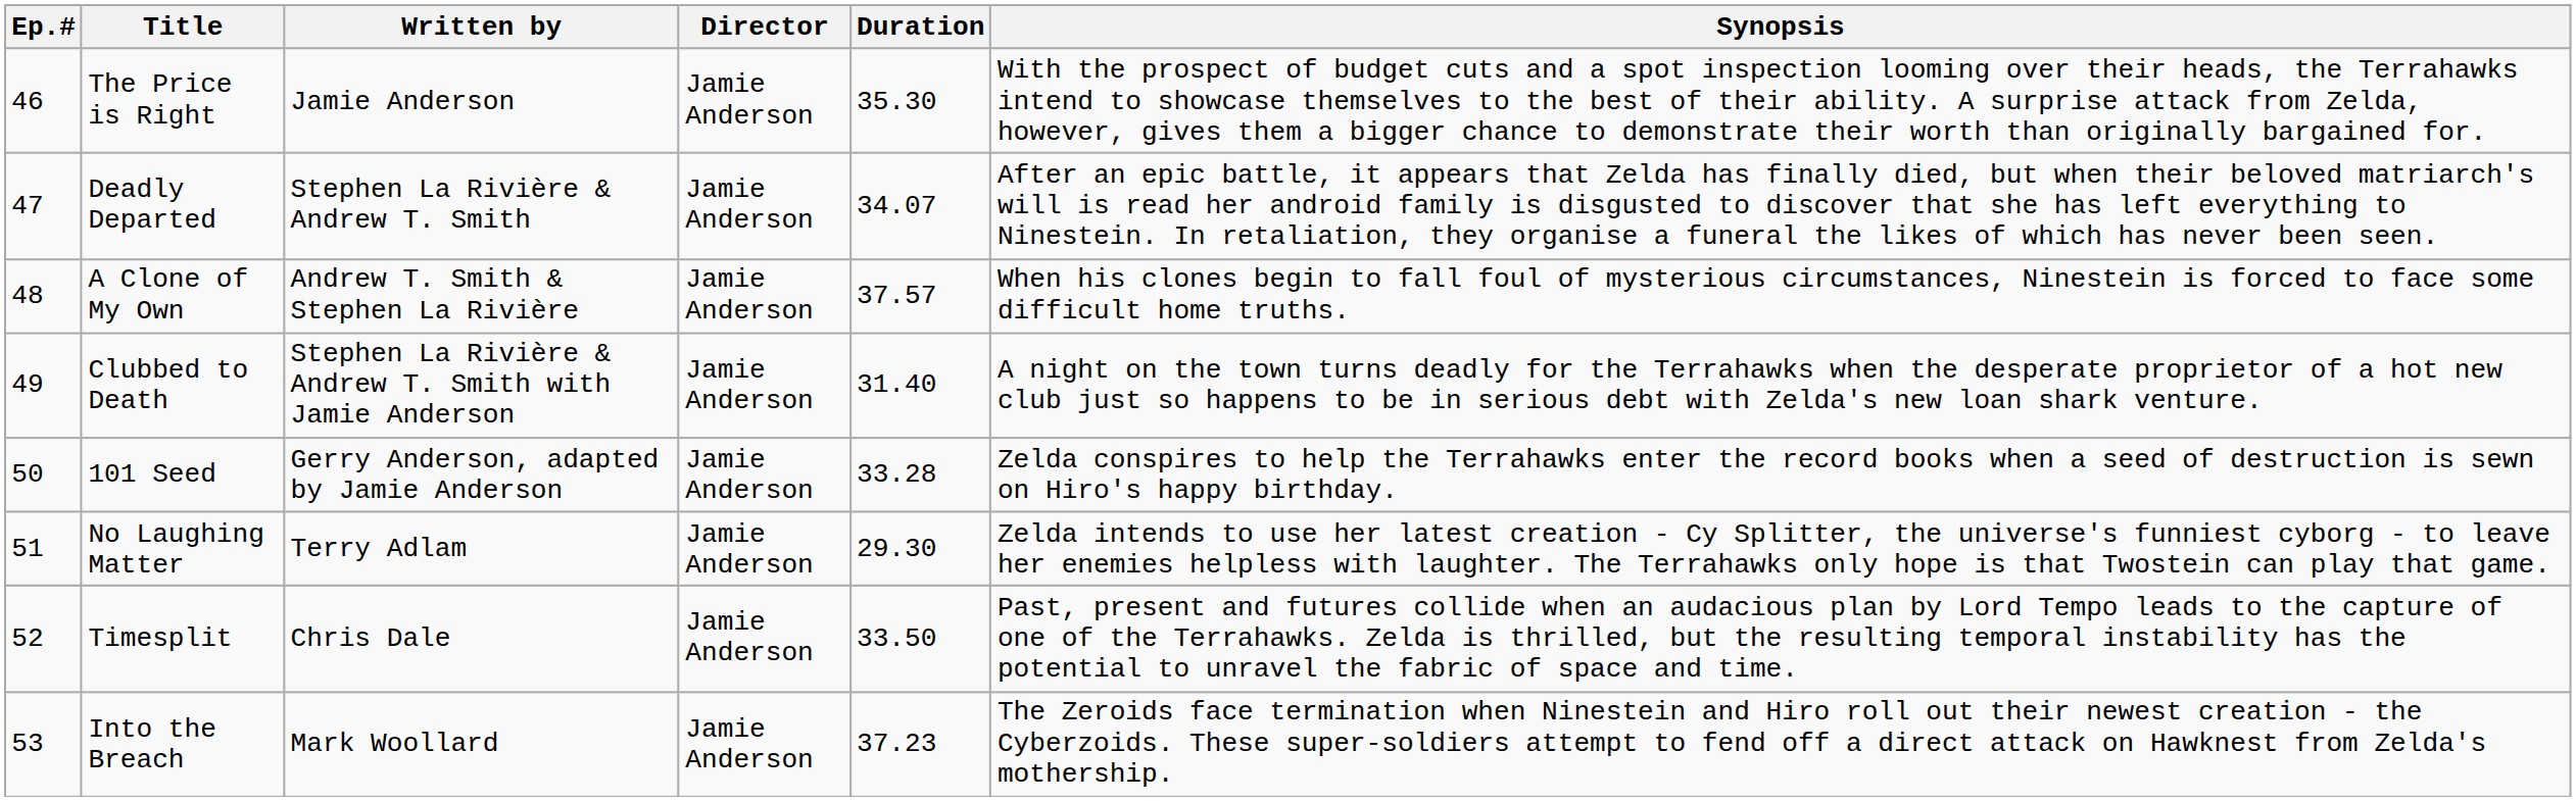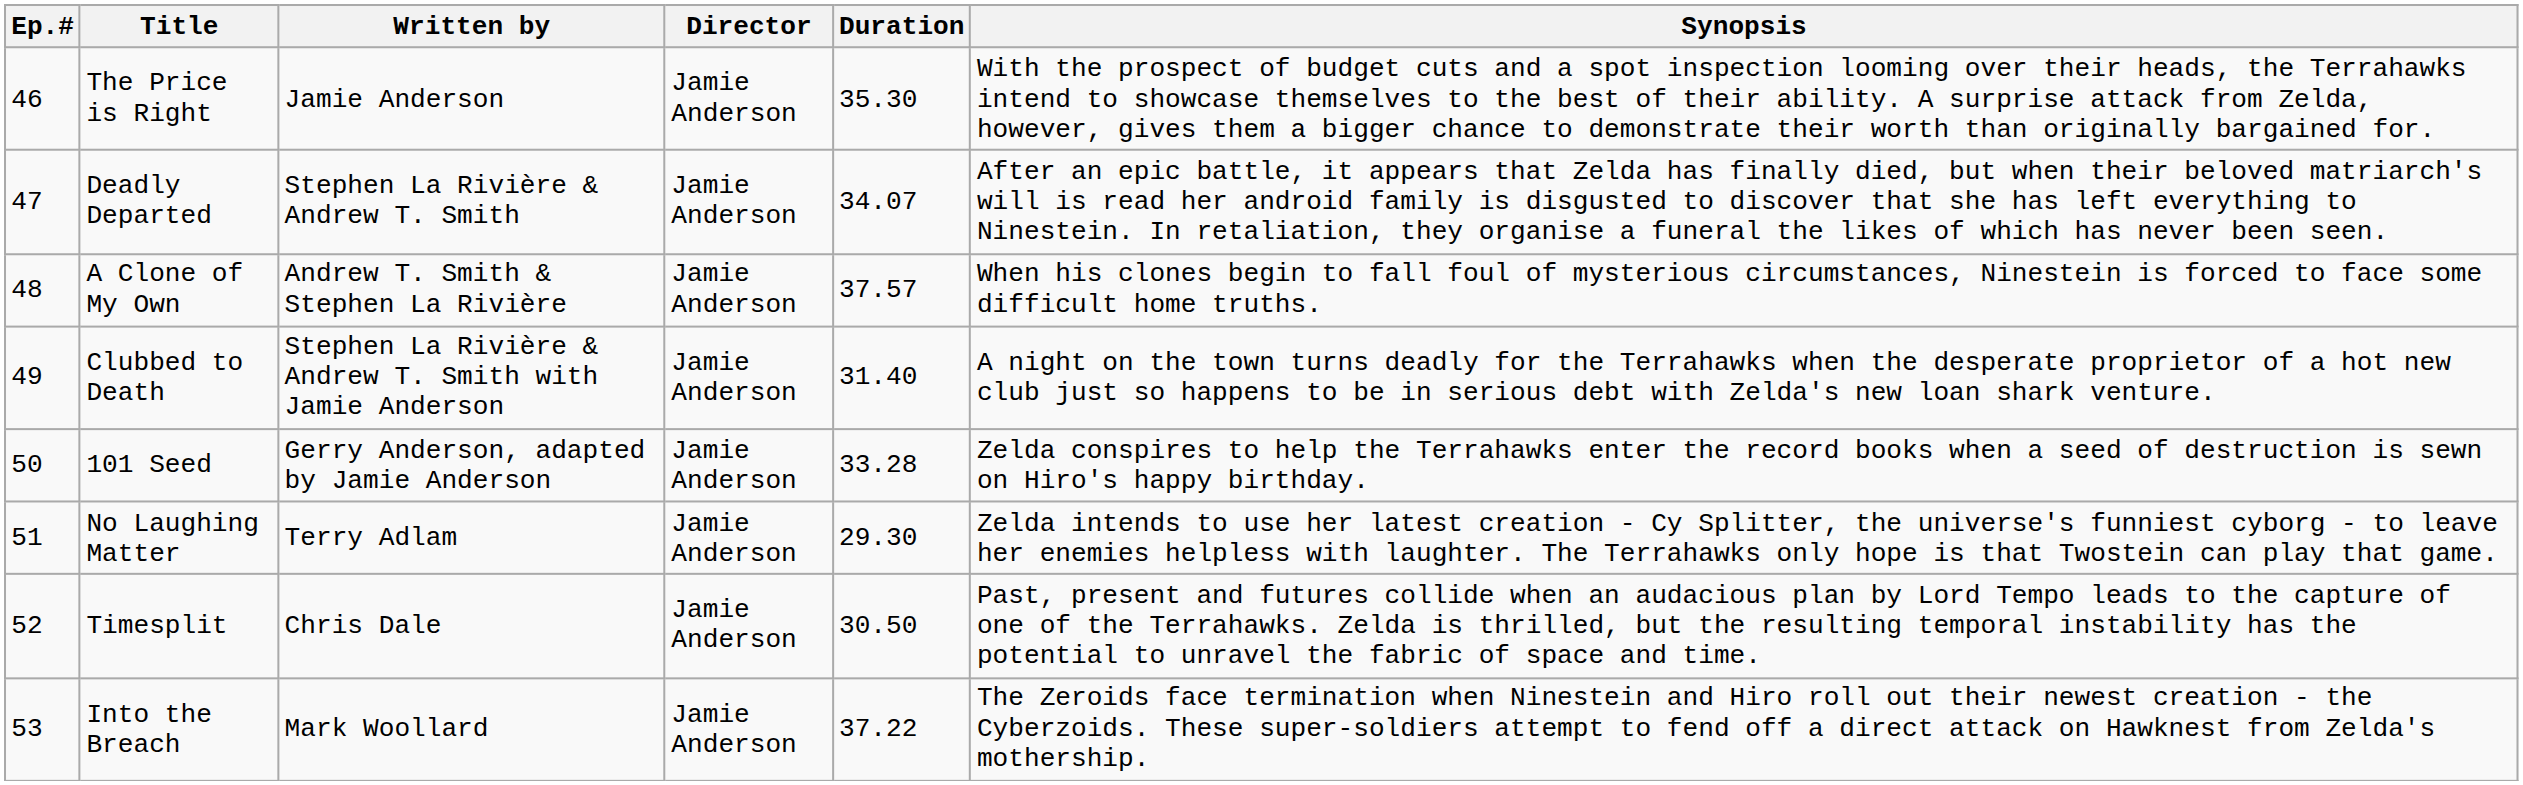Timesplit | Duration: 33.50 -> 30.50
Into the Breach | Duration: 37.23 -> 37.22
